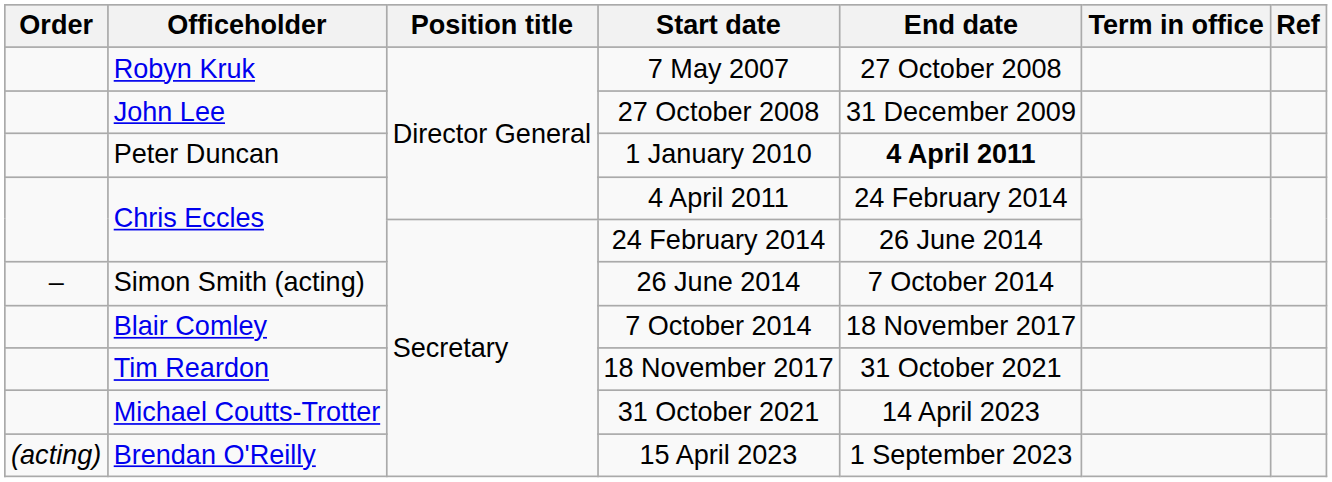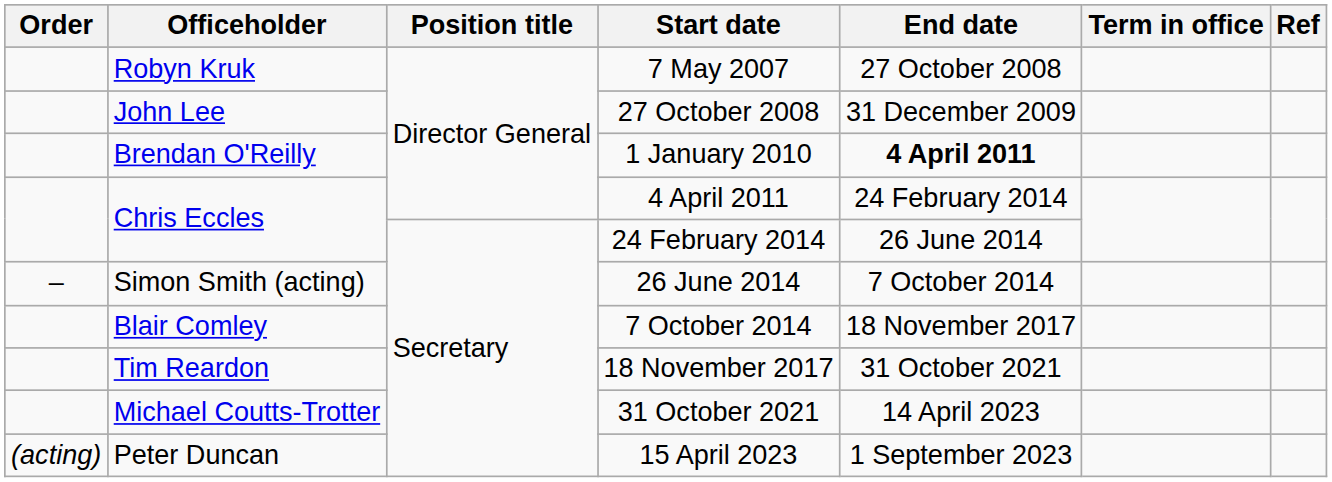1 January 2010 | Officeholder: Peter Duncan -> Brendan O'Reilly
15 April 2023 | Officeholder: Brendan O'Reilly -> Peter Duncan
